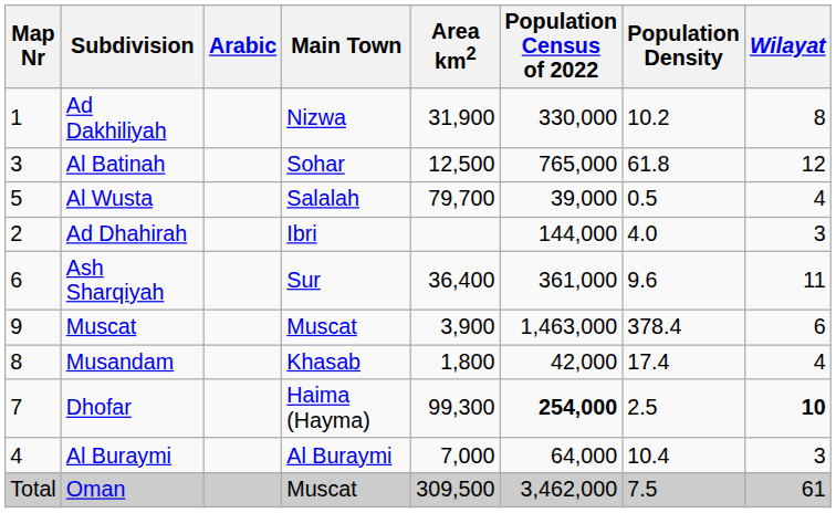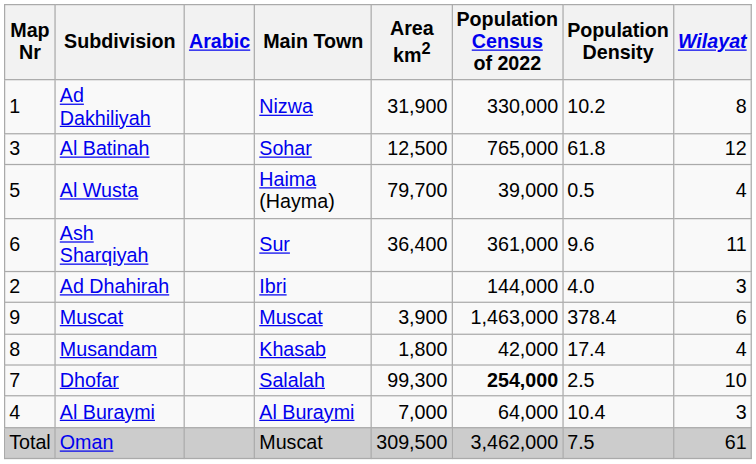Al Wusta | Main Town: Salalah -> Haima (Hayma)
rows swapped: Ash Sharqiyah <-> Ad Dhahirah
Dhofar | Main Town: Haima (Hayma) -> Salalah
Dhofar | Wilayat: bold -> normal
